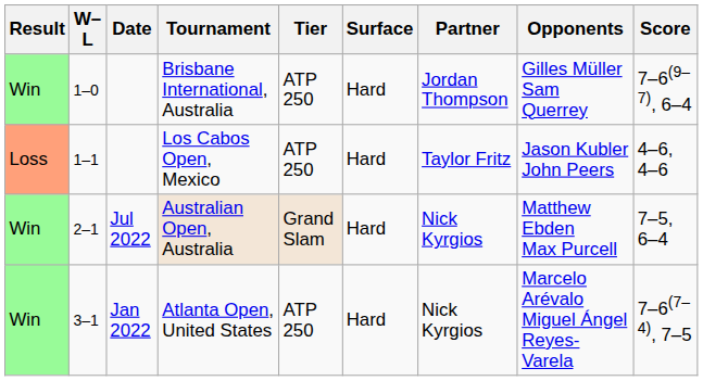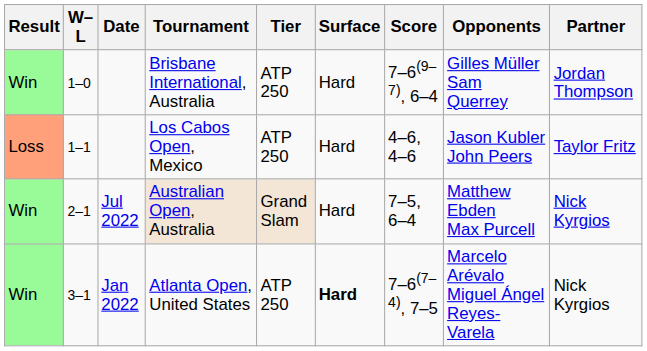columns swapped: Partner <-> Score
Atlanta Open, United States | Surface: normal -> bold
